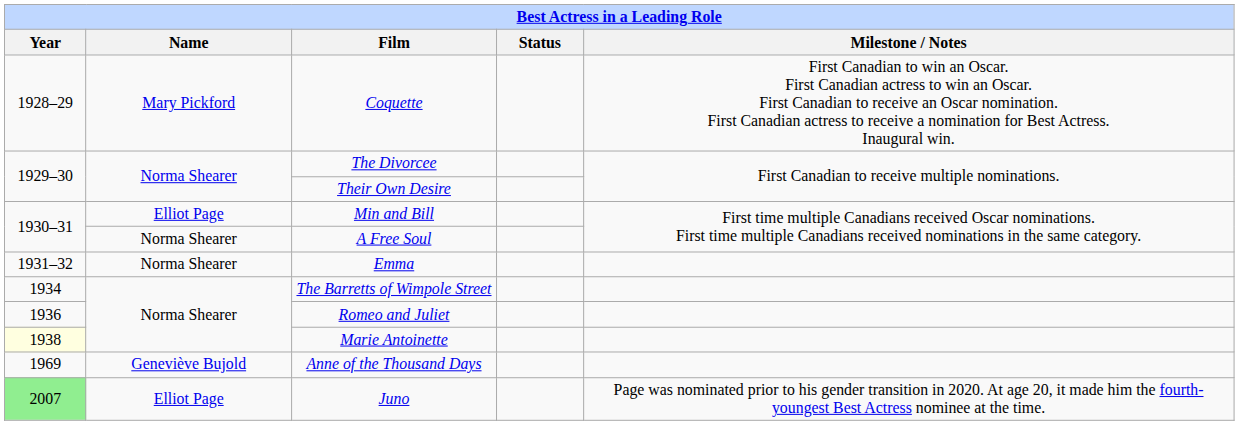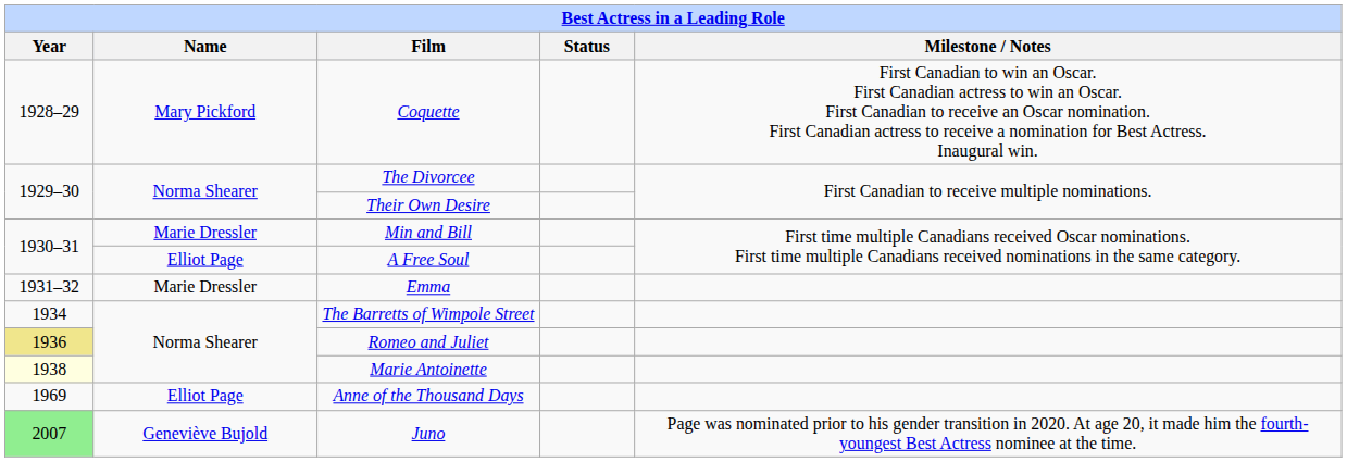Min and Bill | Name: Elliot Page -> Marie Dressler
A Free Soul | Name: Norma Shearer -> Elliot Page
Emma | Name: Norma Shearer -> Marie Dressler
Romeo and Juliet | Year: no background -> khaki background
Anne of the Thousand Days | Name: Geneviève Bujold -> Elliot Page
Juno | Name: Elliot Page -> Geneviève Bujold
